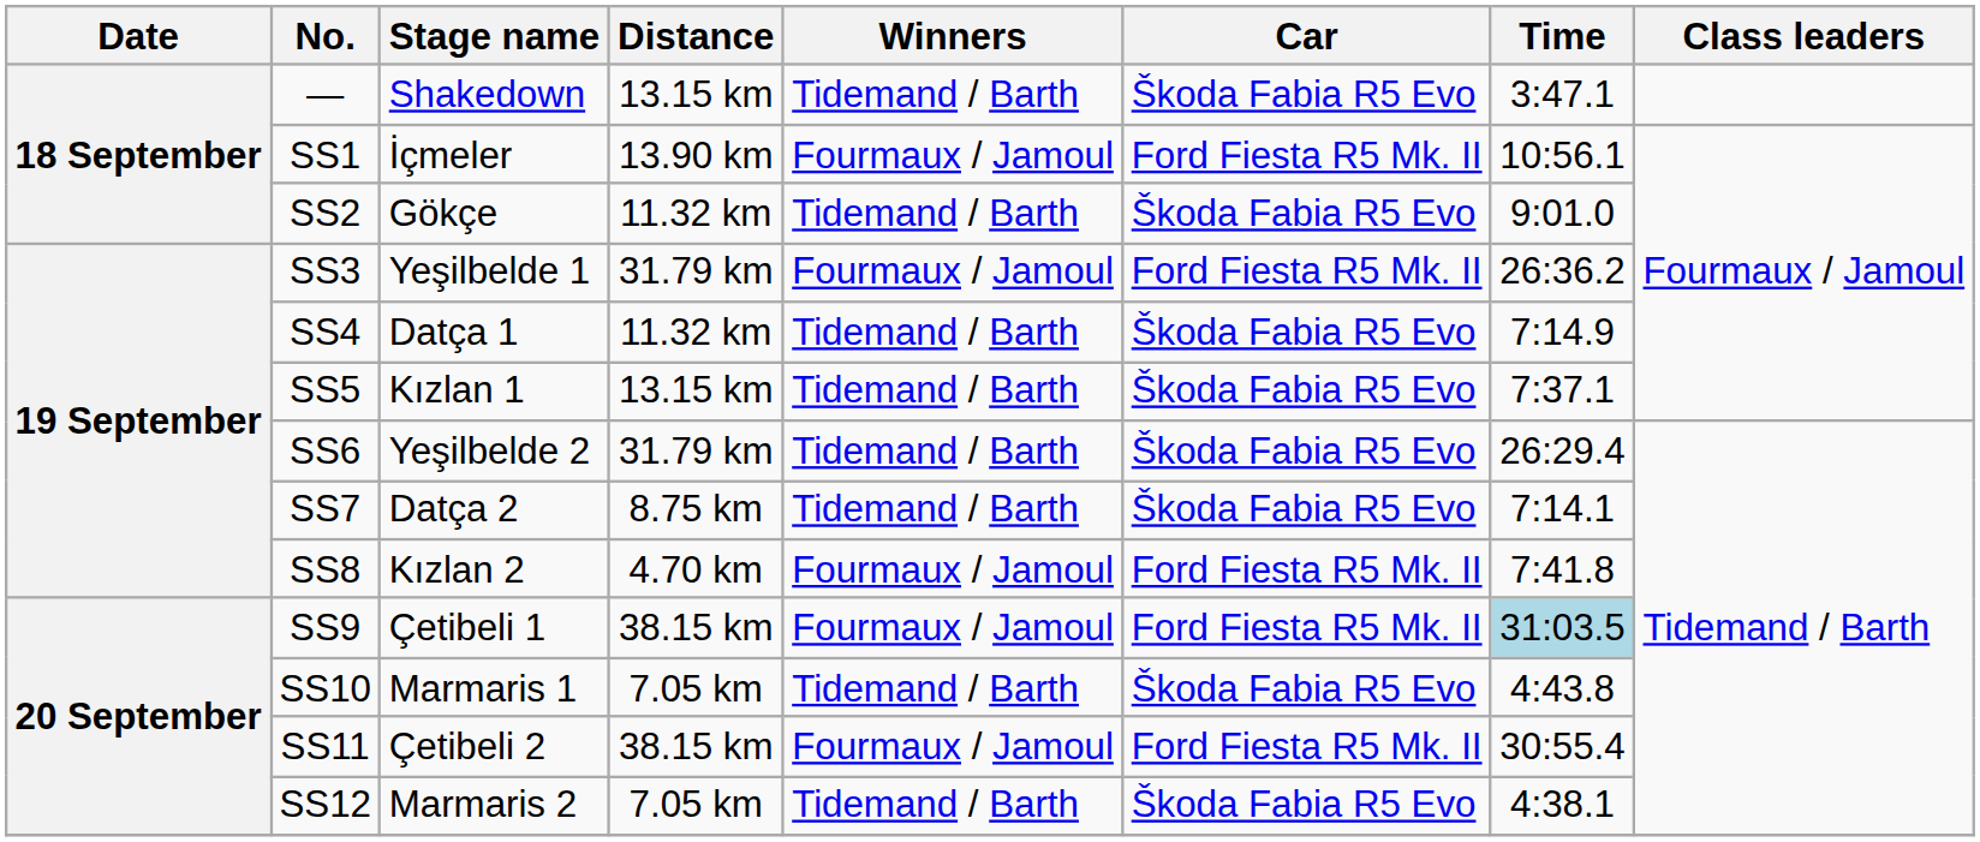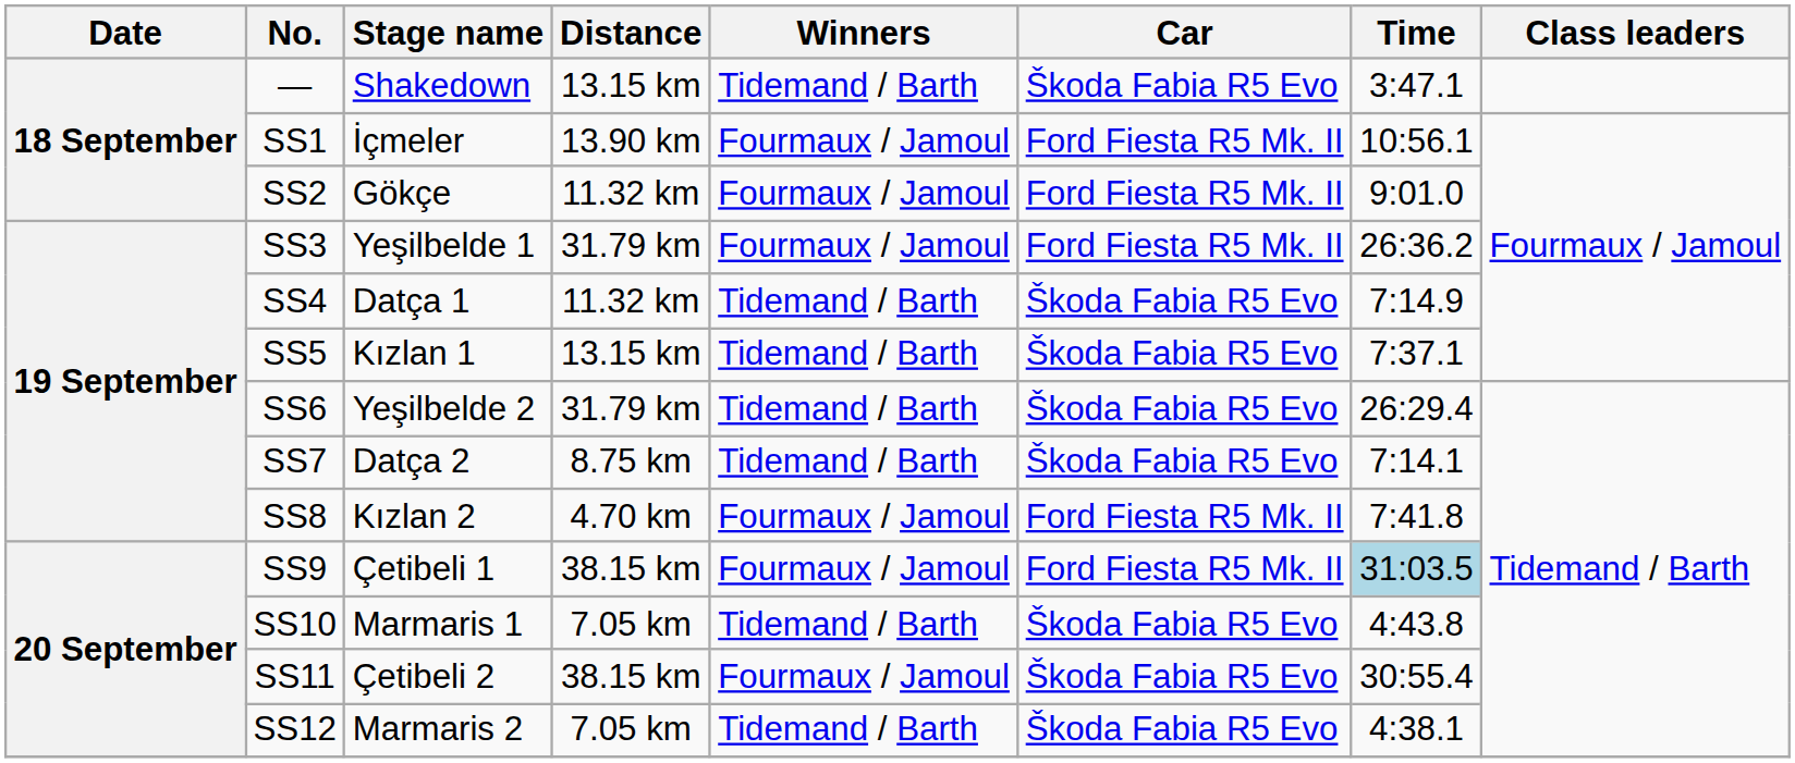SS2 | Winners: Tidemand / Barth -> Fourmaux / Jamoul
SS2 | Car: Škoda Fabia R5 Evo -> Ford Fiesta R5 Mk. II
SS11 | Car: Ford Fiesta R5 Mk. II -> Škoda Fabia R5 Evo
